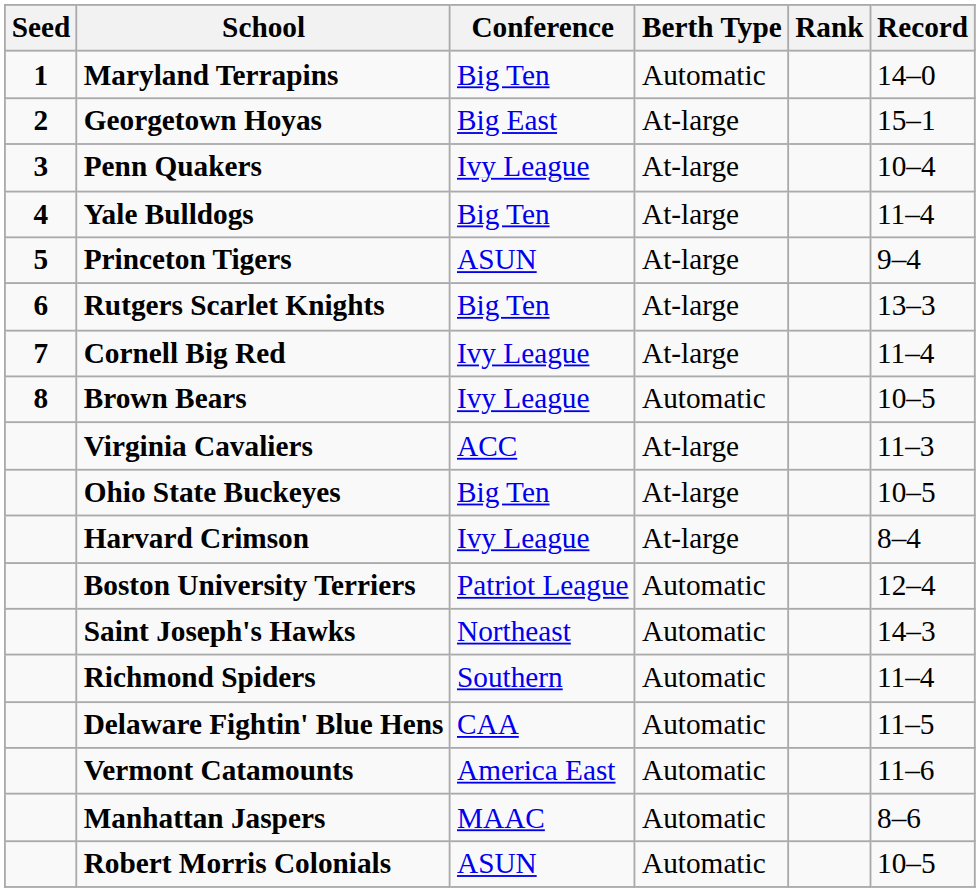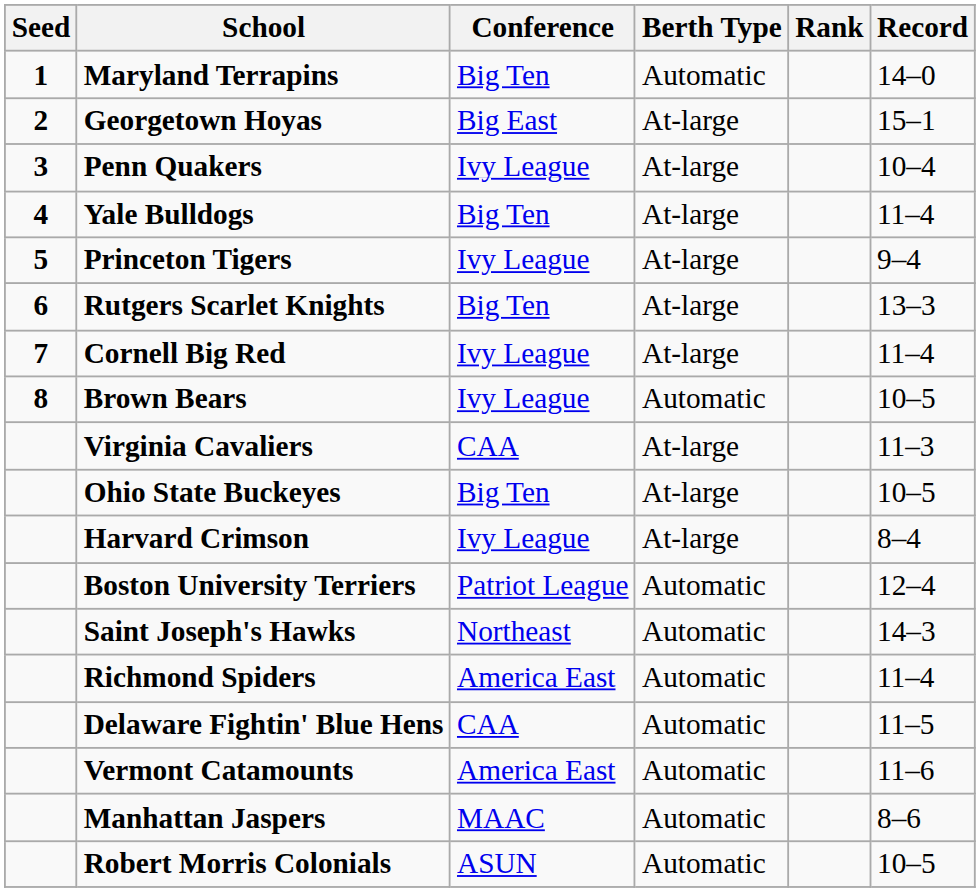Princeton Tigers | Conference: ASUN -> Ivy League
Virginia Cavaliers | Conference: ACC -> CAA
Richmond Spiders | Conference: Southern -> America East
